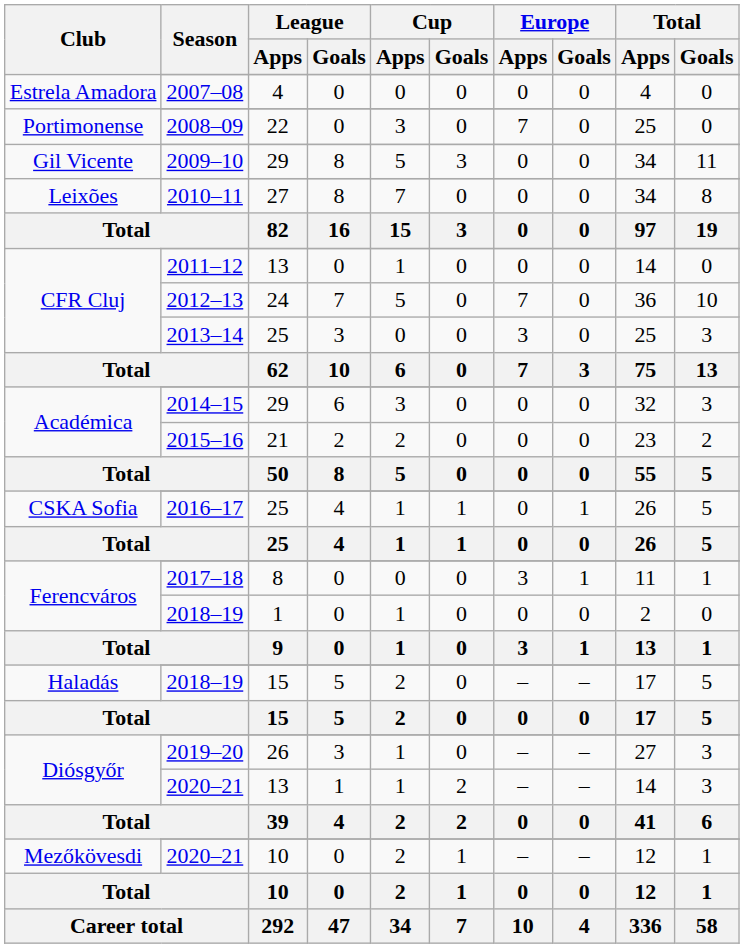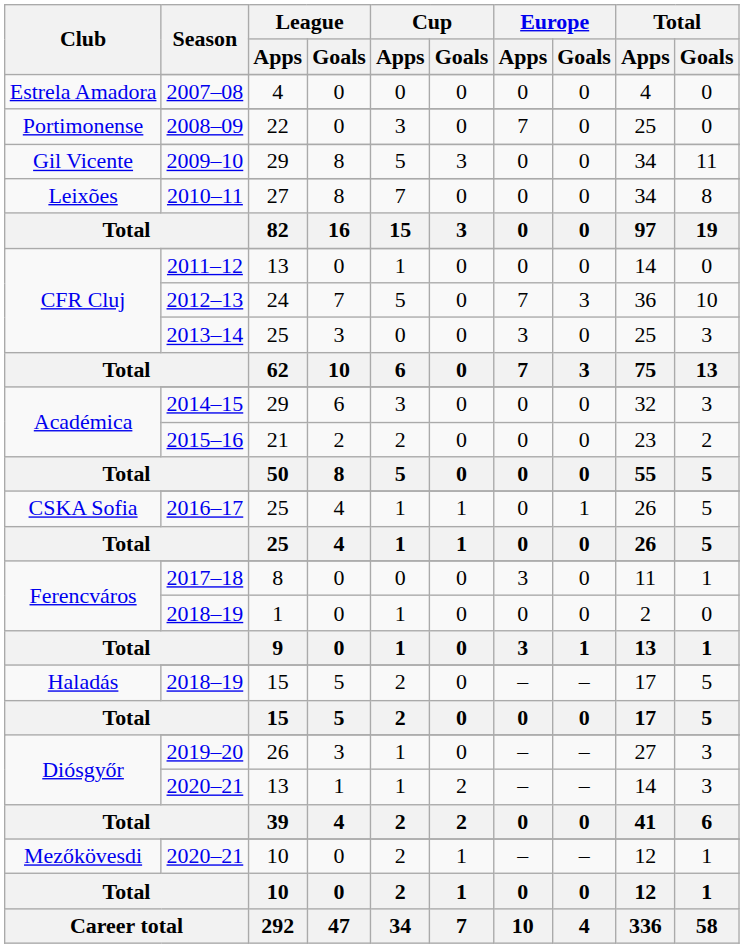2012–13 | Europe / Goals: 0 -> 3
2017–18 | Europe / Goals: 1 -> 0
